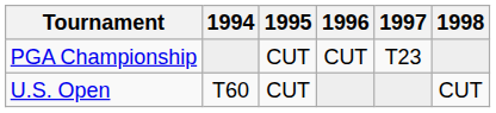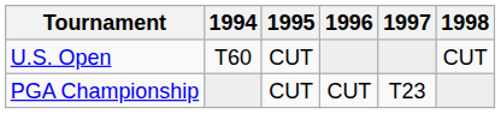rows swapped: U.S. Open <-> PGA Championship
